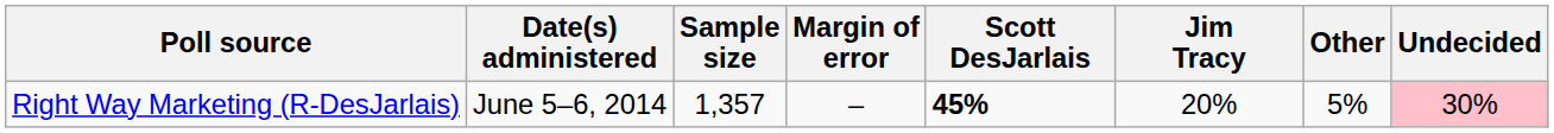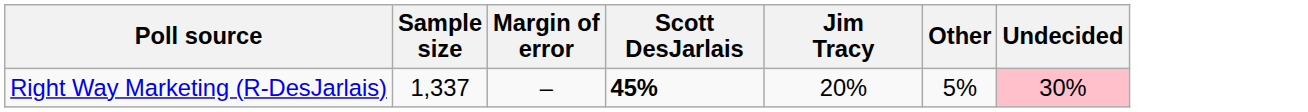- column: Date(s) administered | June 5–6, 2014
Right Way Marketing (R-DesJarlais) | Sample size: 1,357 -> 1,337
